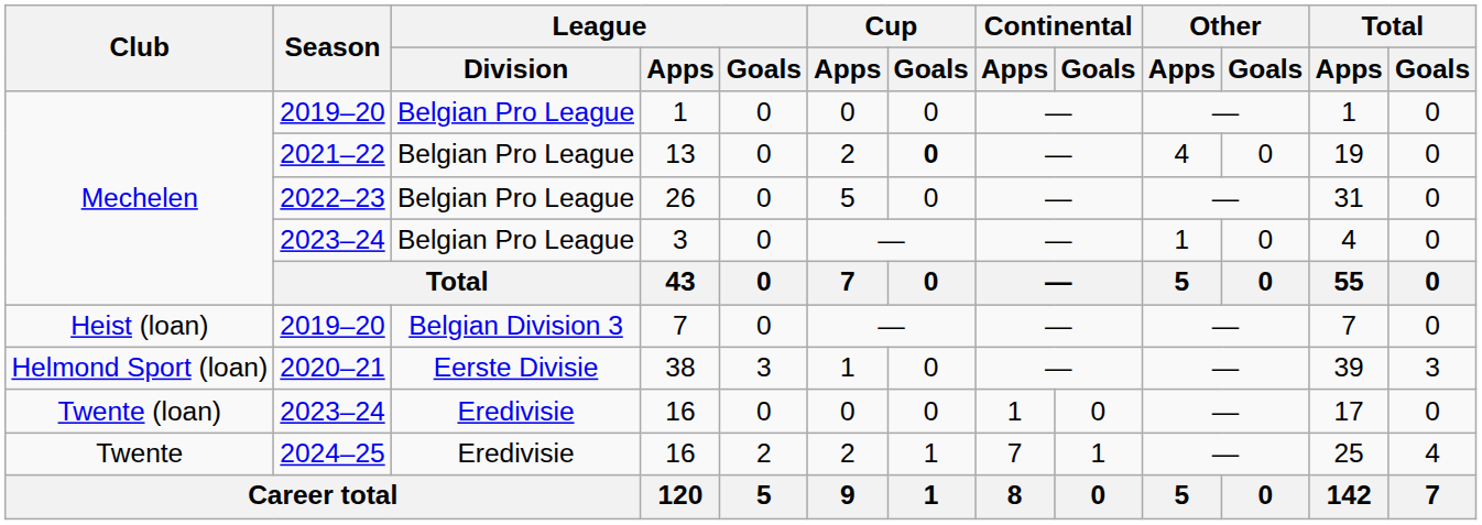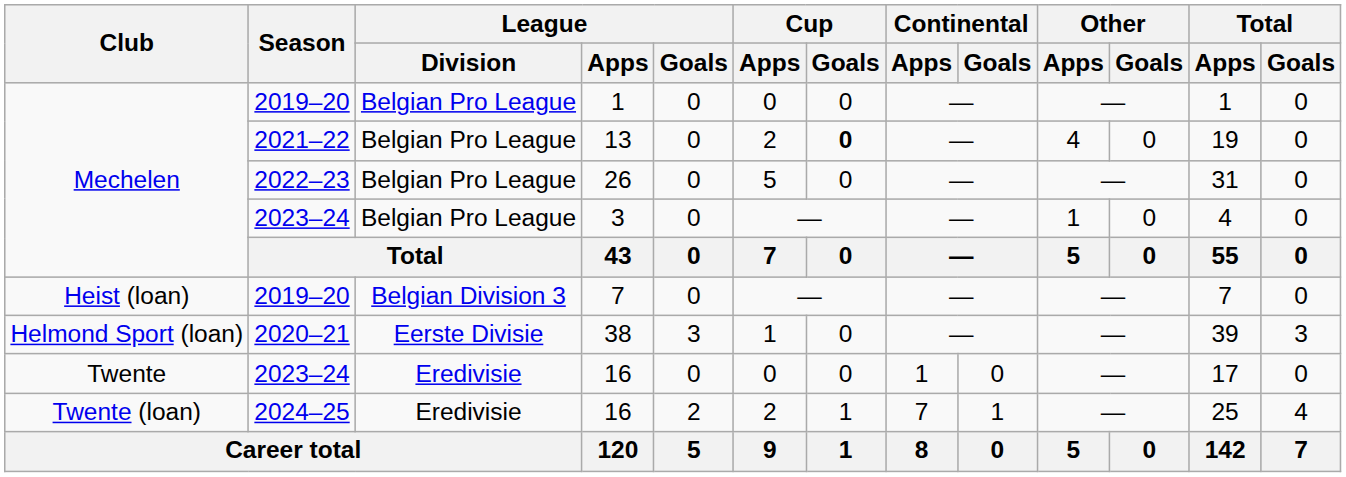2023–24 / 16 | Club: Twente (loan) -> Twente
2024–25 / 16 | Club: Twente -> Twente (loan)
